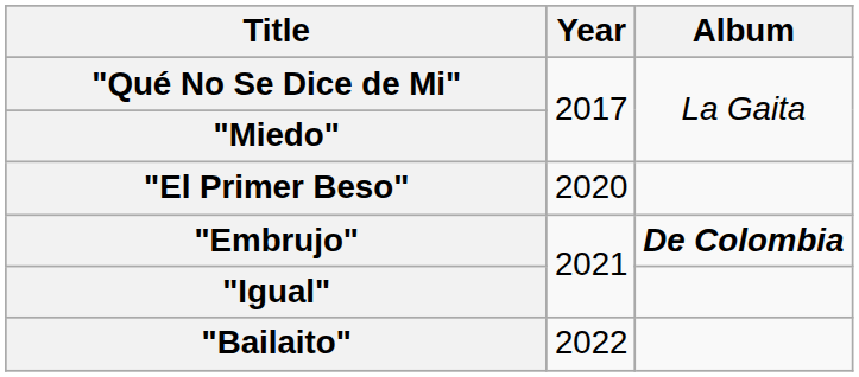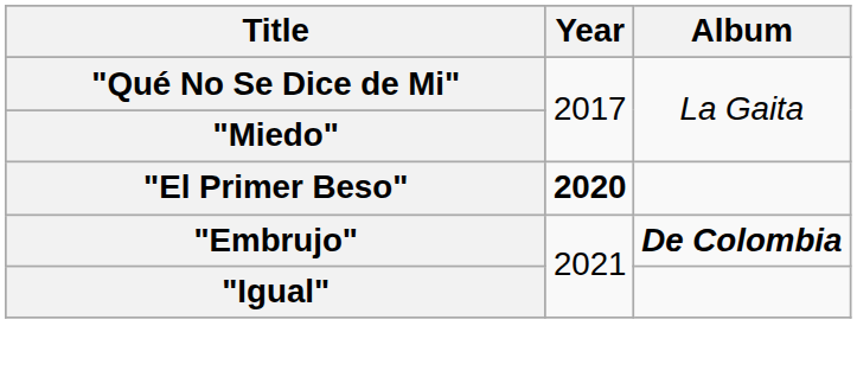"El Primer Beso" | Year: normal -> bold
- row: "Bailaito" | 2022
